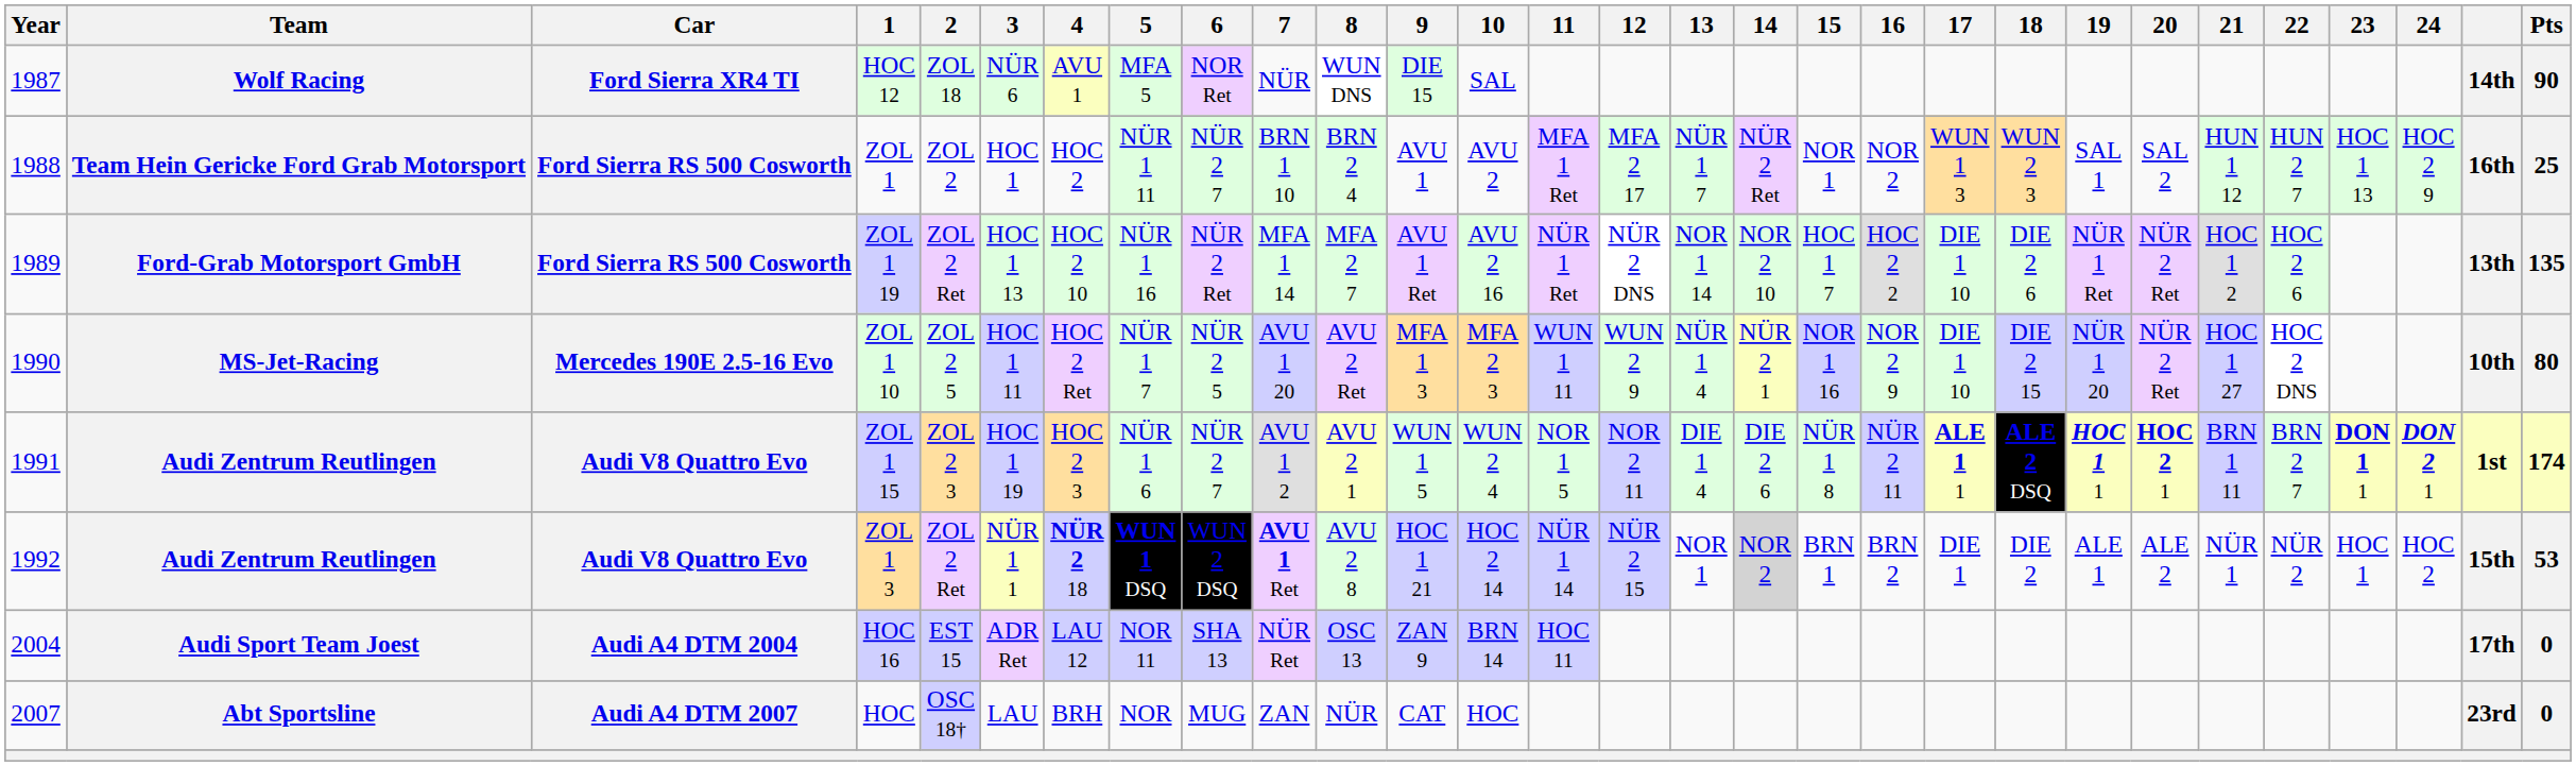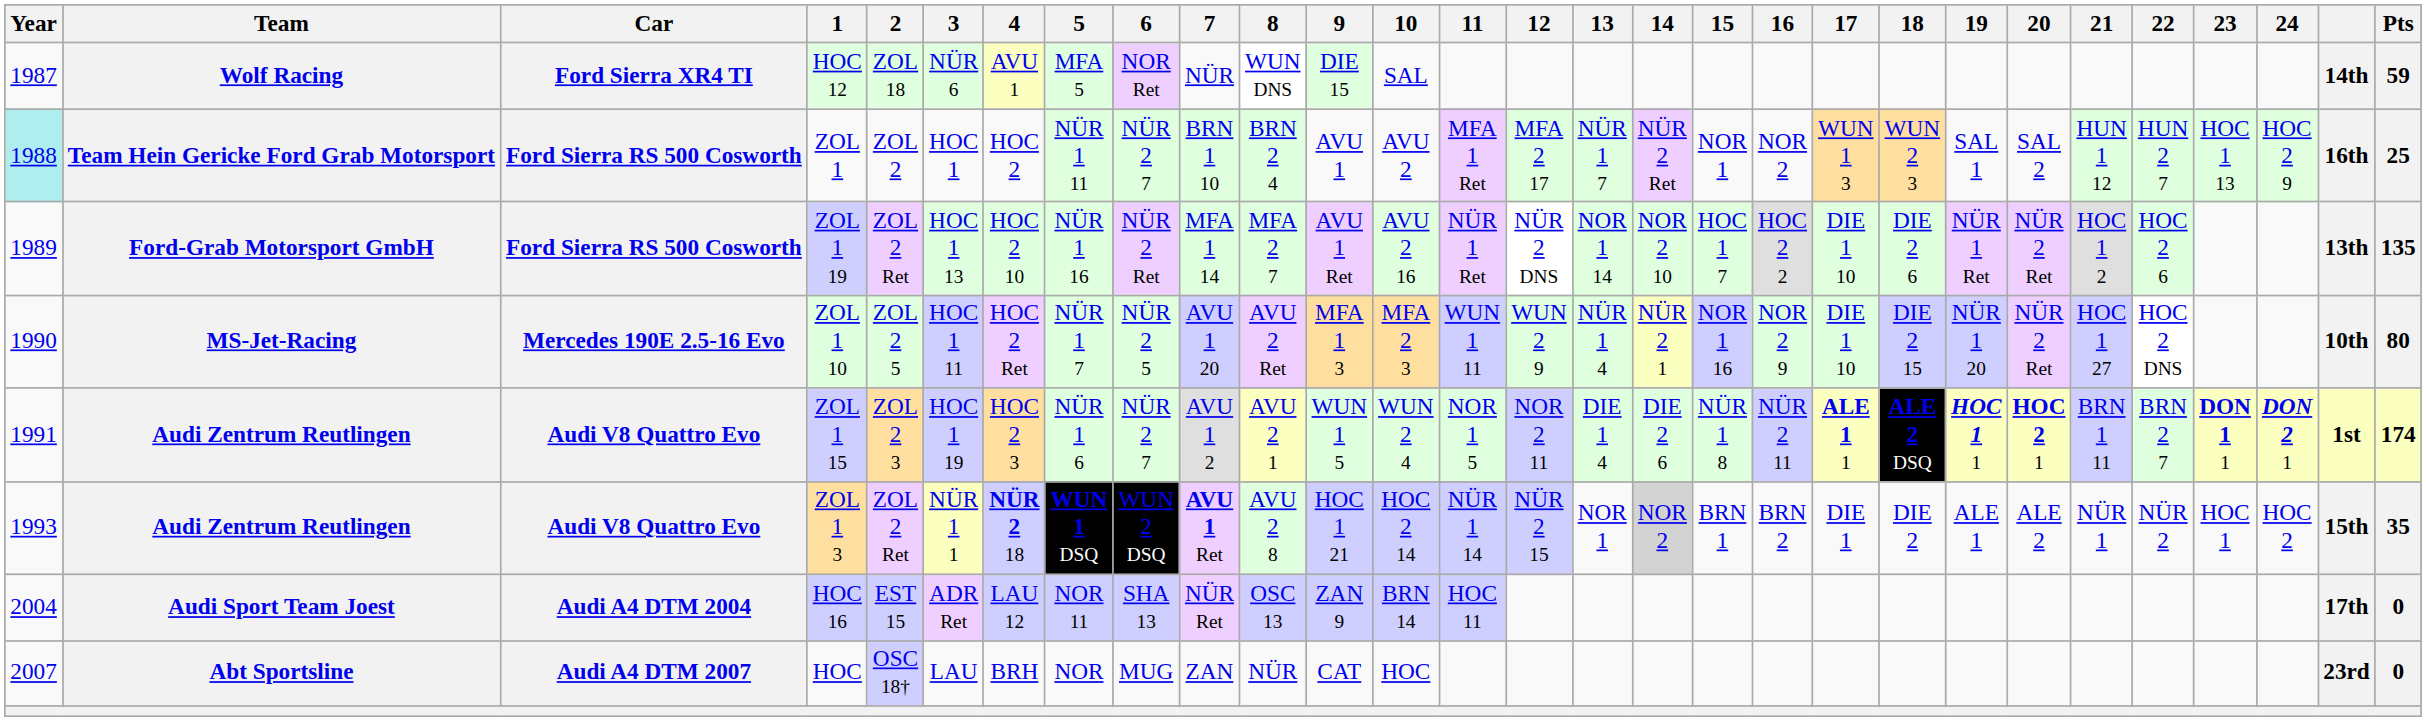HOC 12 | Pts: 90 -> 59
ZOL 1 | Year: no background -> paleturquoise background
ZOL 1 3 | Year: 1992 -> 1993
ZOL 1 3 | Pts: 53 -> 35
